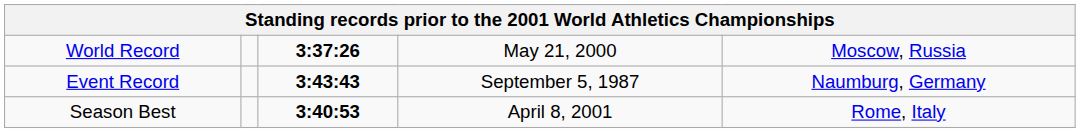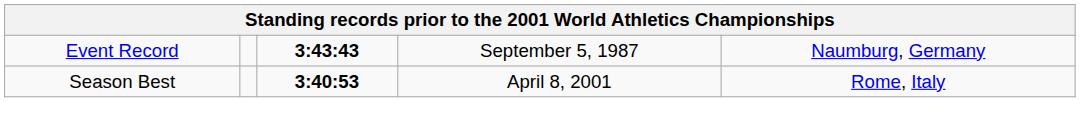- row: World Record | 3:37:26 | May 21, 2000 | Moscow, Russia
